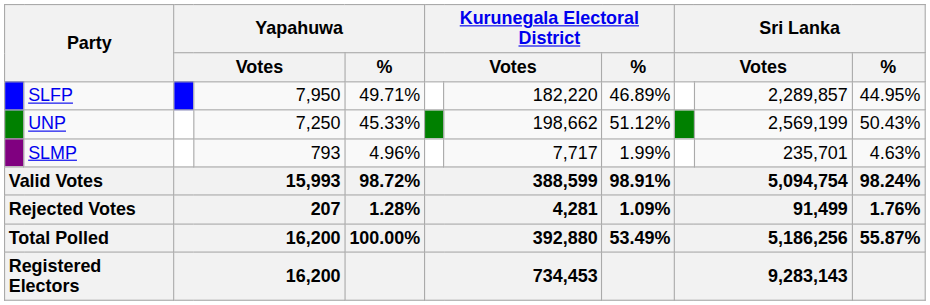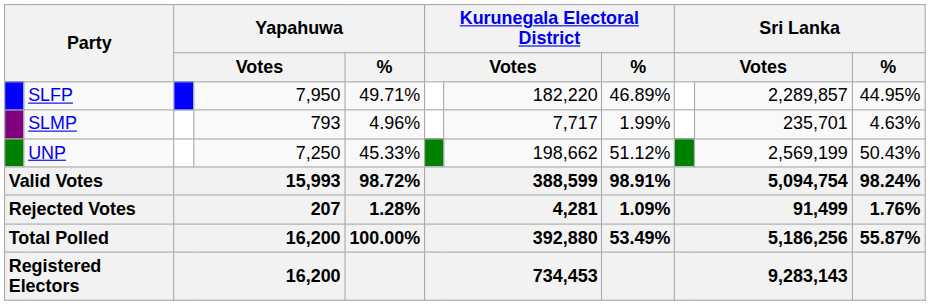rows swapped: UNP <-> SLMP
